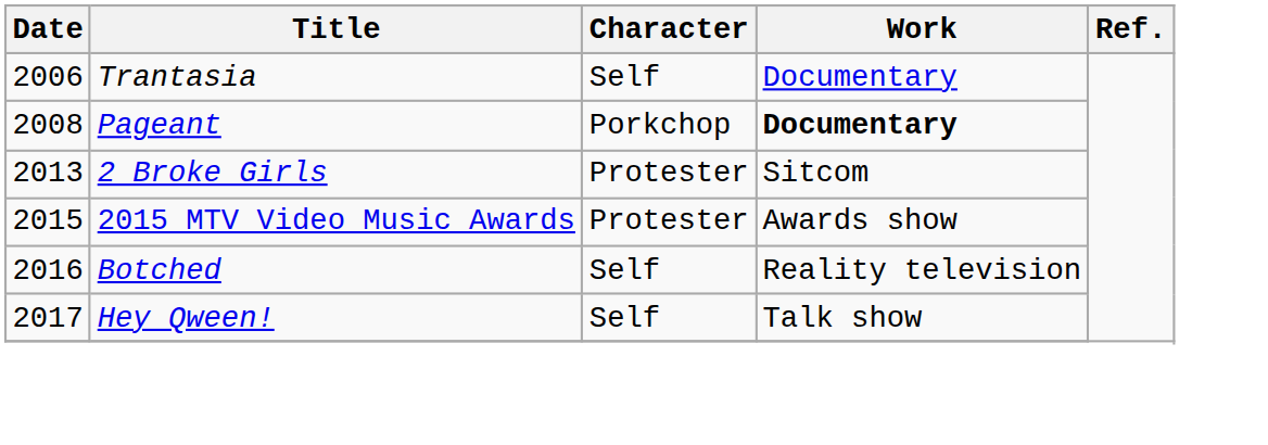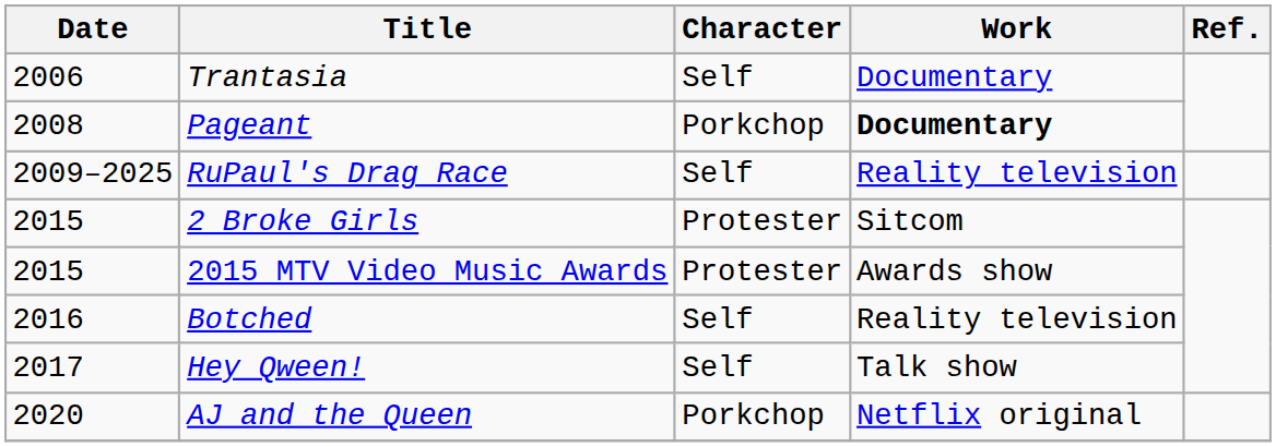+ row: 2009–2025 | RuPaul's Drag Race | Self | Reality television
2 Broke Girls | Date: 2013 -> 2015
+ row: 2020 | AJ and the Queen | Porkchop | Netflix original
